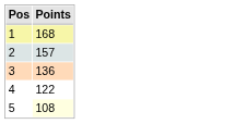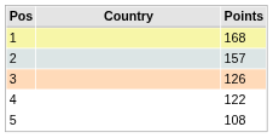+ column: Country
3 | Points: 136 -> 126
5 | Points: lightyellow background -> no background
